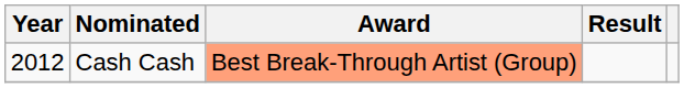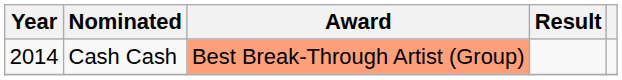Cash Cash | Year: 2012 -> 2014
